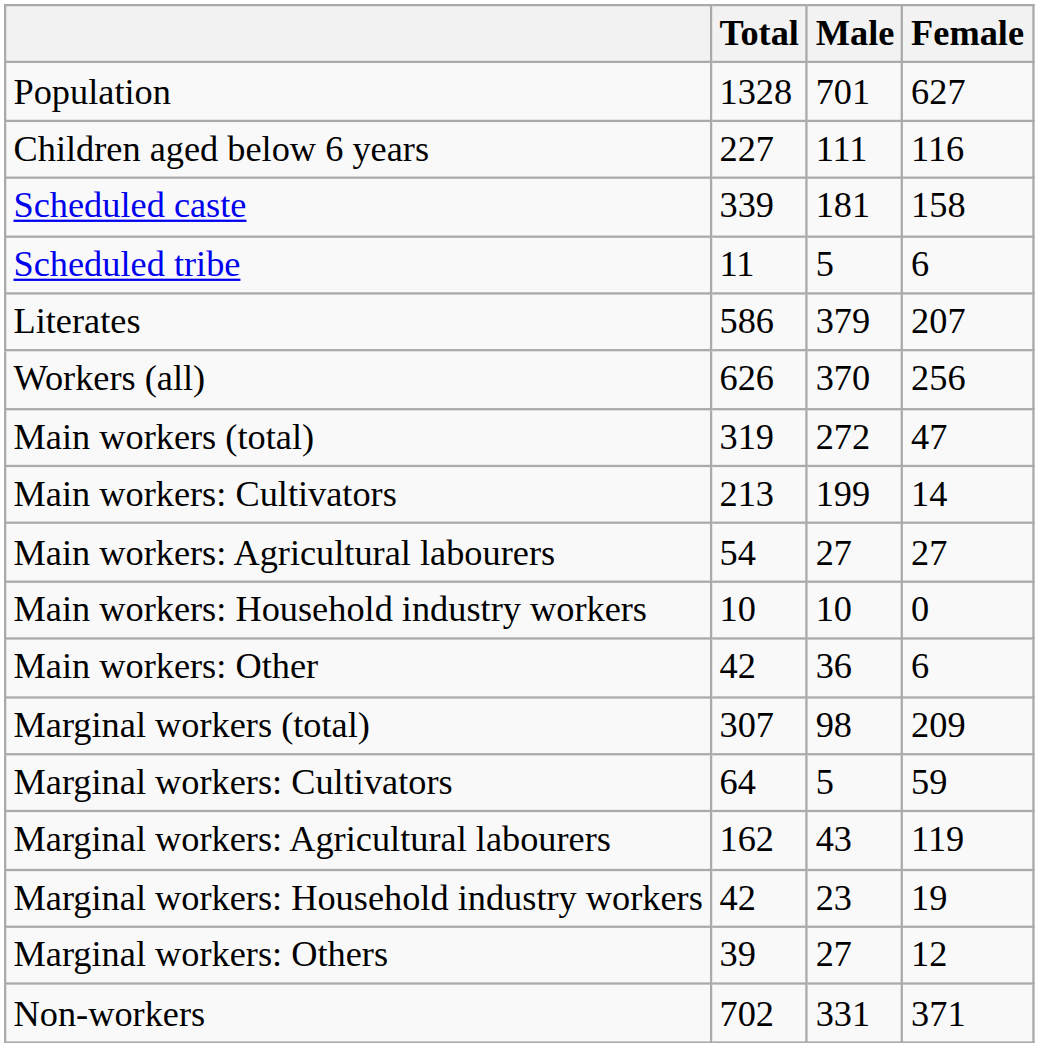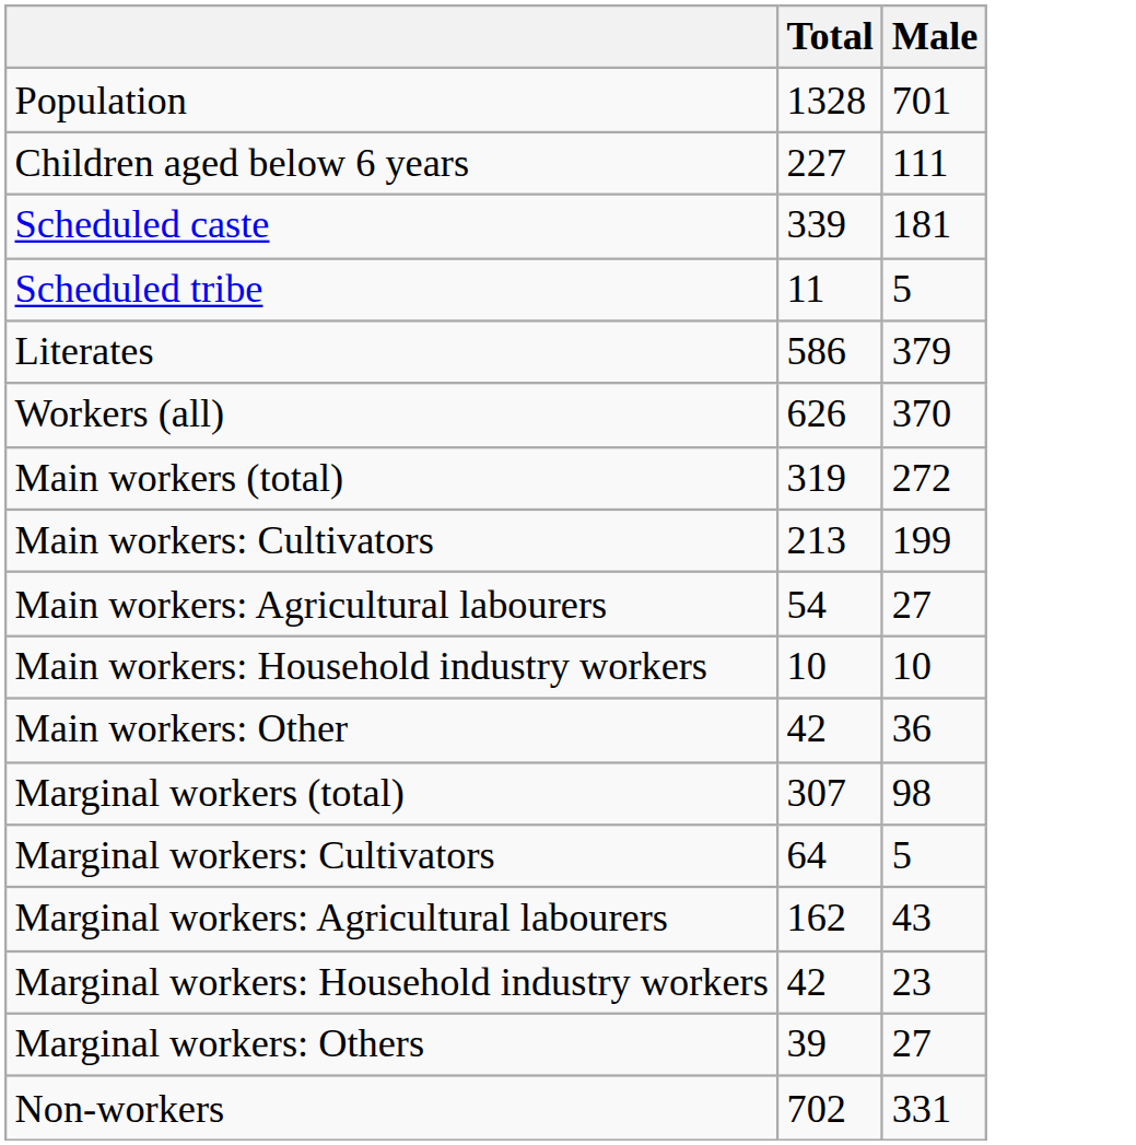- column: Female | 627 | 116 | 158 | 6 | 207 | 256 | 47 | 14 | 27 | 0 | 6 | 209 | 59 | 119 | 19 | 12 | 371
